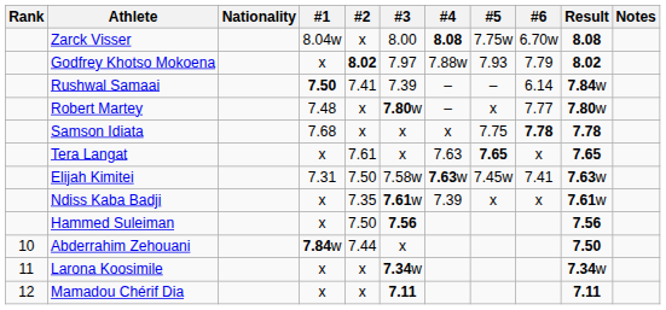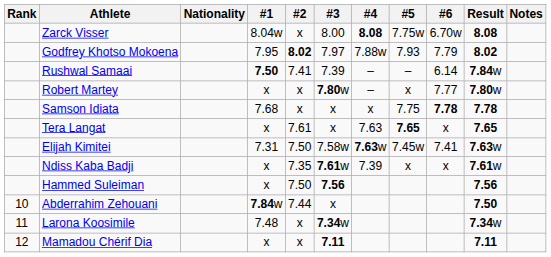Godfrey Khotso Mokoena | #1: x -> 7.95
Robert Martey | #1: 7.48 -> x
Larona Koosimile | #1: x -> 7.48
